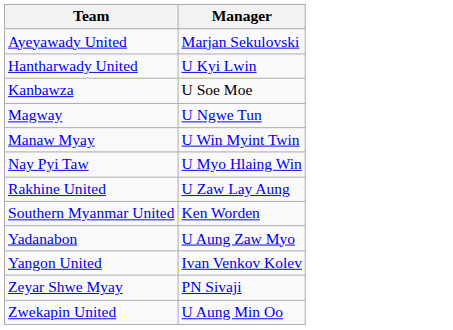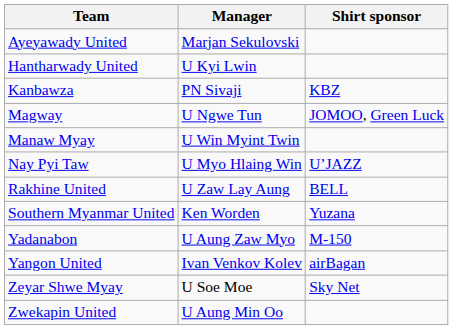+ column: Shirt sponsor | KBZ | JOMOO, Green Luck | U’JAZZ | BELL | Yuzana | M-150 | airBagan | Sky Net
Kanbawza | Manager: U Soe Moe -> PN Sivaji
Zeyar Shwe Myay | Manager: PN Sivaji -> U Soe Moe
